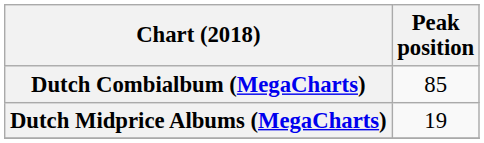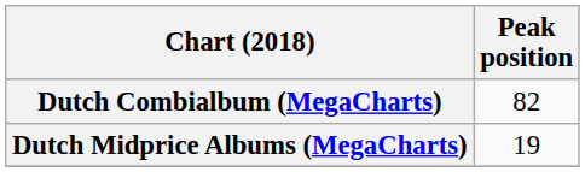Dutch Combialbum (MegaCharts) | Peak position: 85 -> 82
